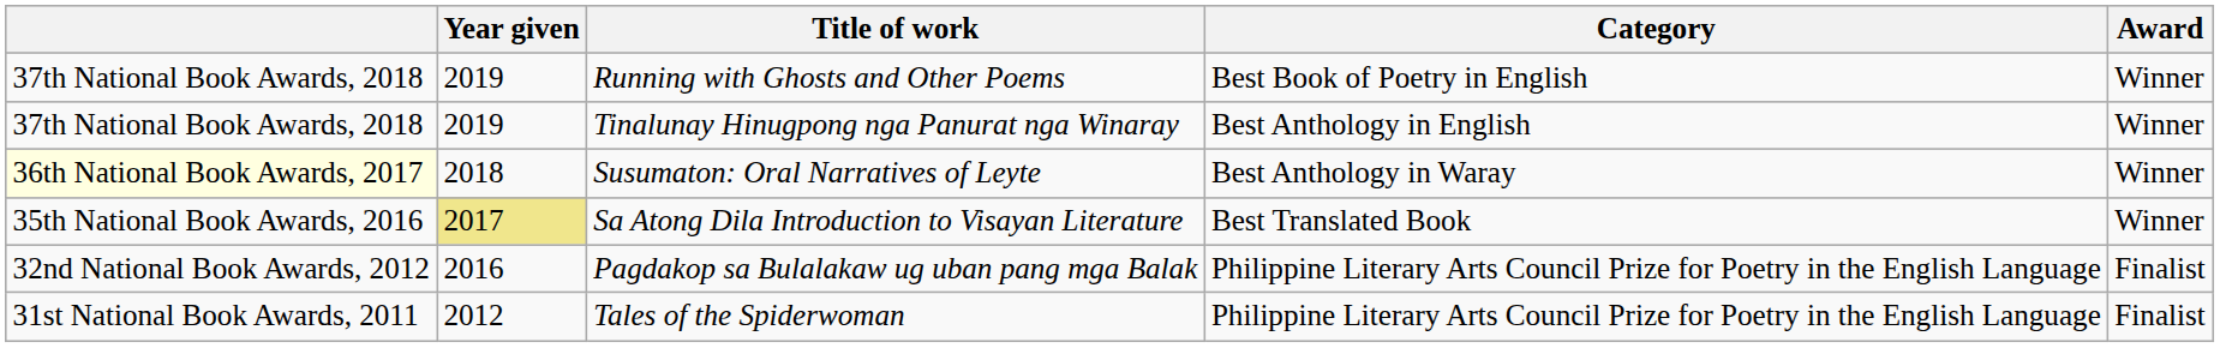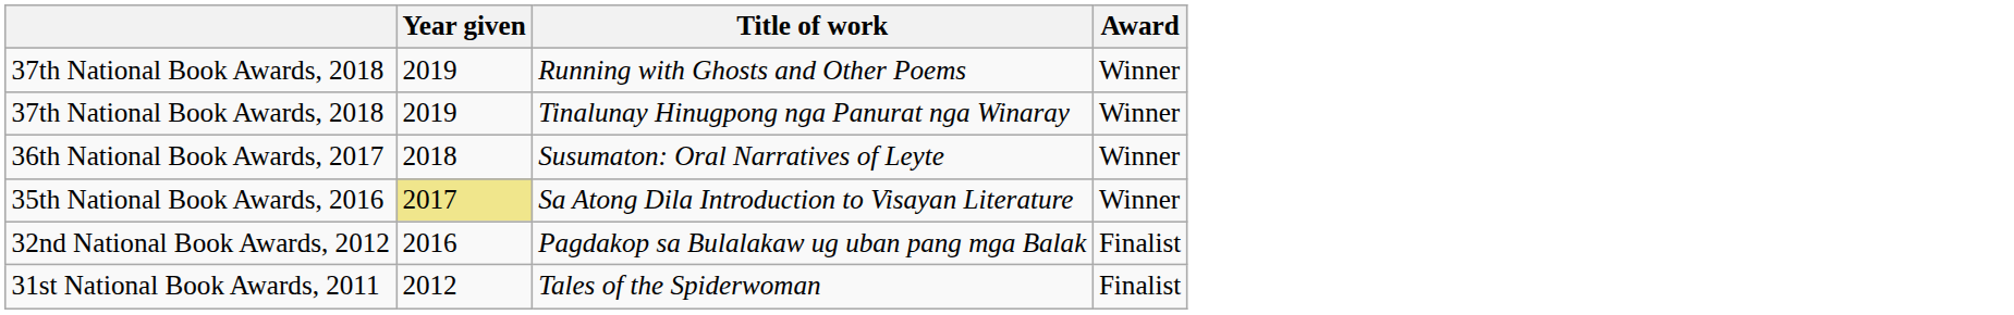- column: Category | Best Book of Poetry in English | Best Anthology in English | Best Anthology in Waray | Best Translated Book | Philippine Literary Arts Council Prize for Poetry in the English Language | Philippine Literary Arts Council Prize for Poetry in the English Language
Susumaton: Oral Narratives of Leyte | column 1: lightyellow background -> no background
